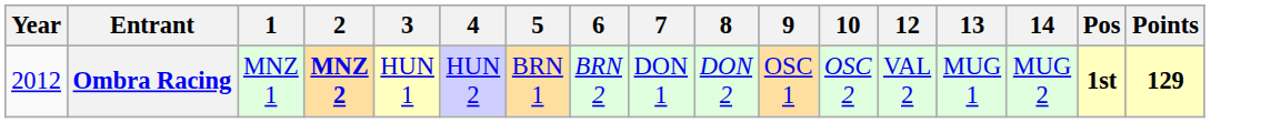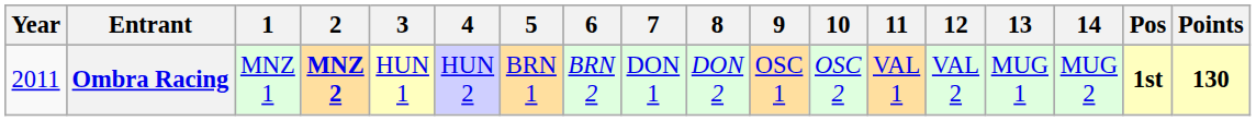+ column: 11 | VAL 1
Ombra Racing | Year: 2012 -> 2011
Ombra Racing | Points: 129 -> 130
